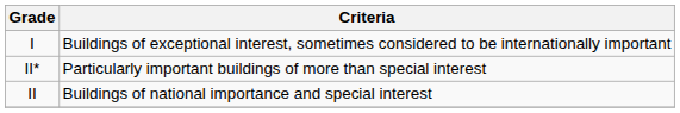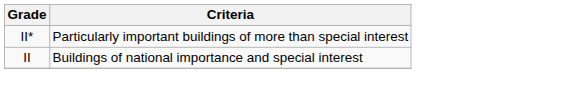- row: I | Buildings of exceptional interest, sometimes considered to be internationally important
